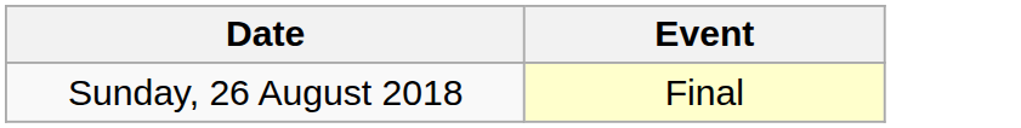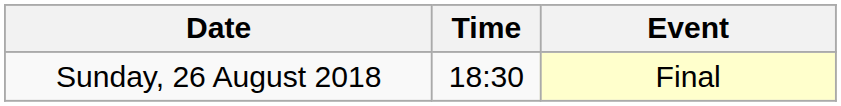+ column: Time | 18:30
